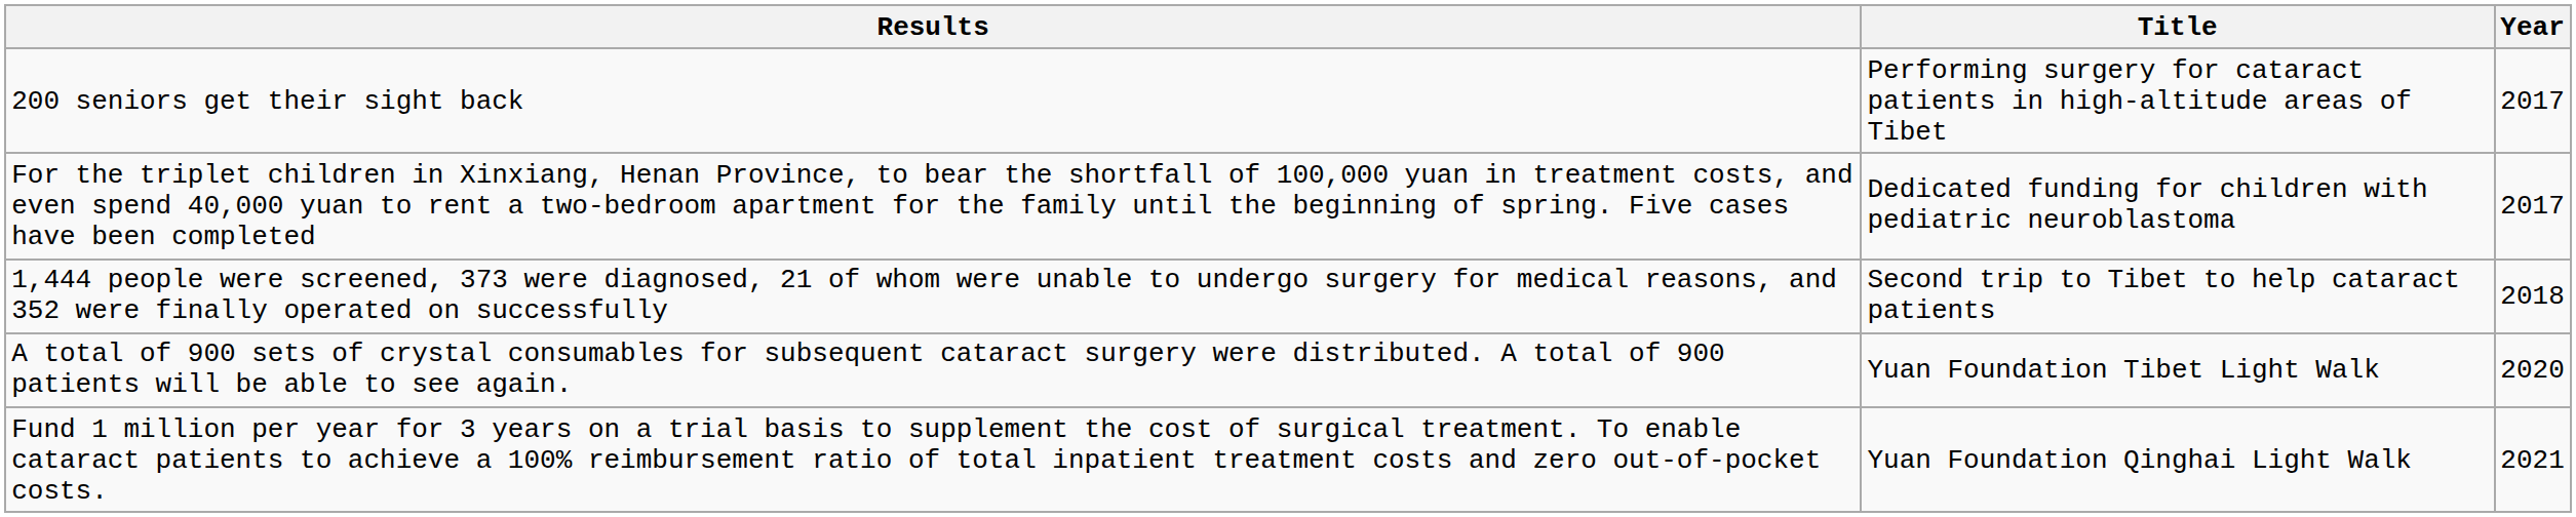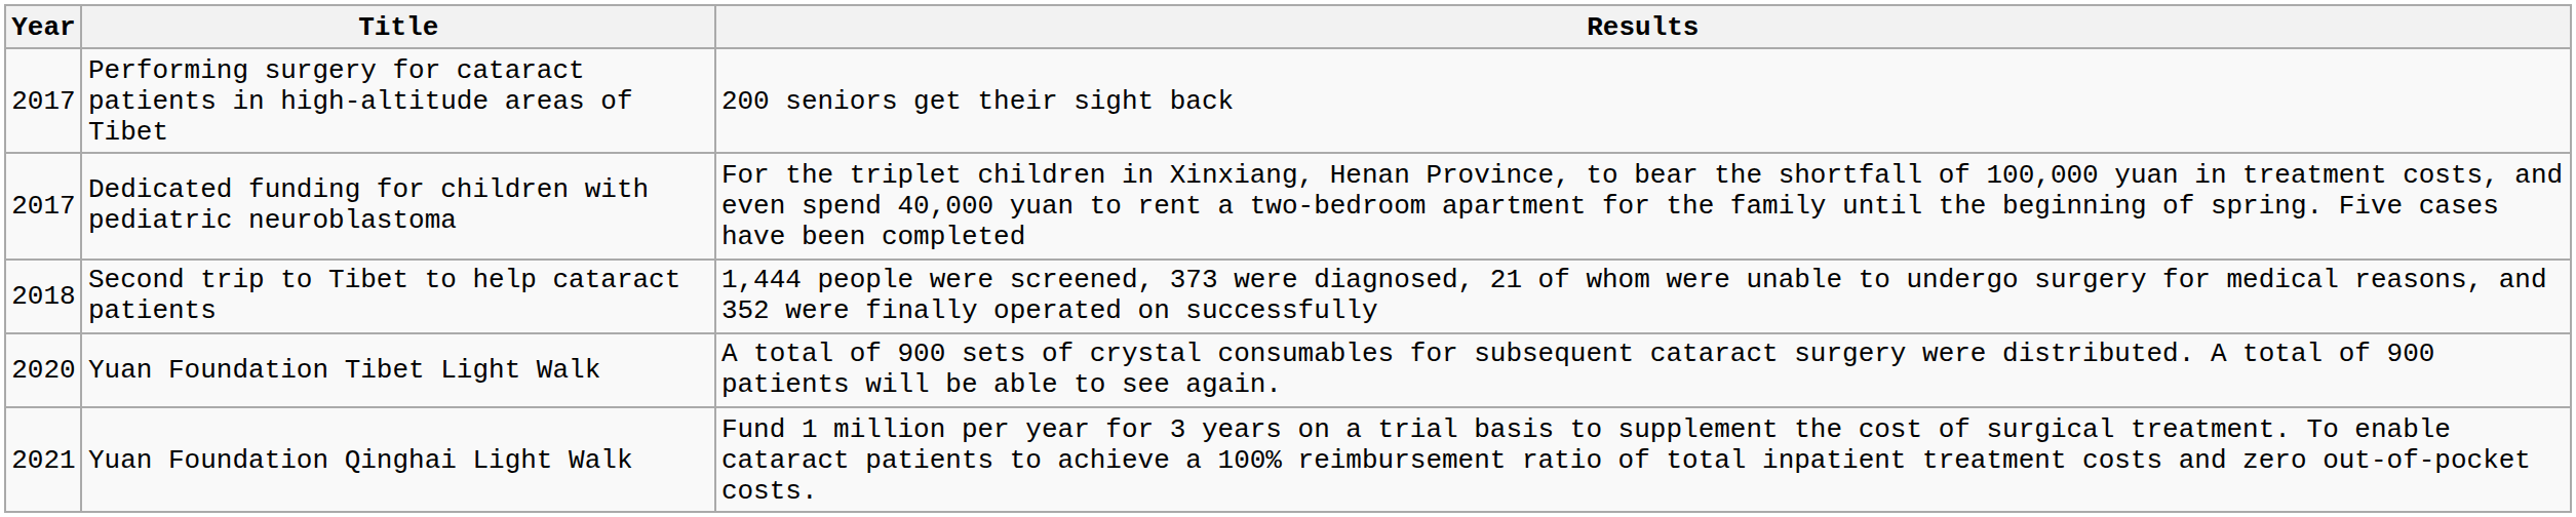columns swapped: Year <-> Results
